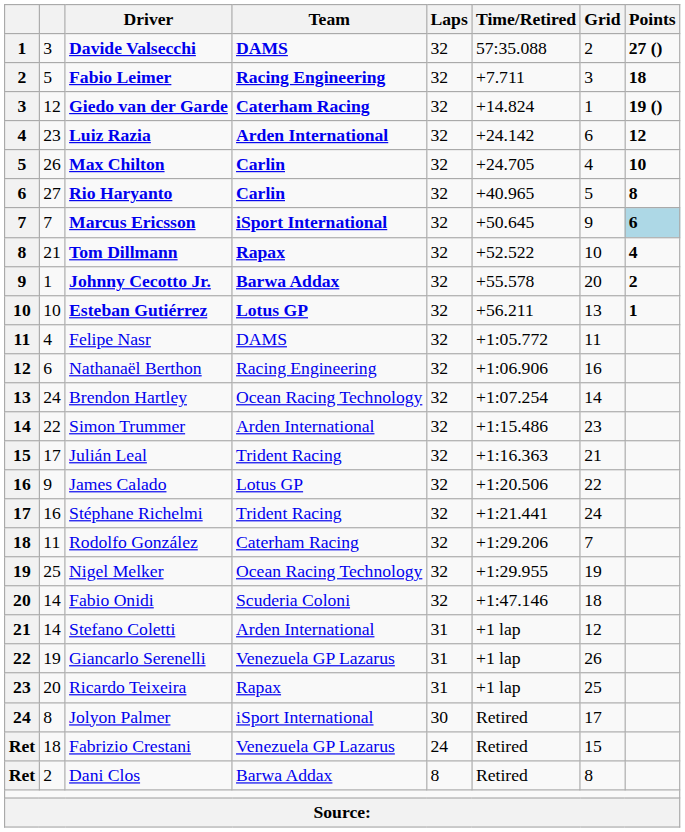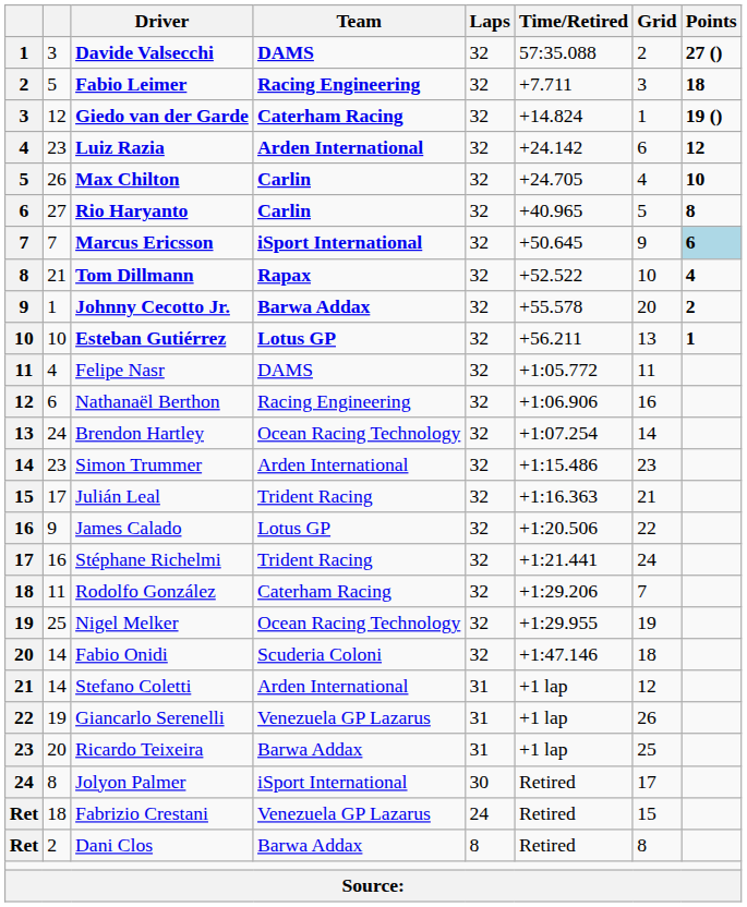Simon Trummer | column 2: 22 -> 23
Ricardo Teixeira | Team: Rapax -> Barwa Addax
